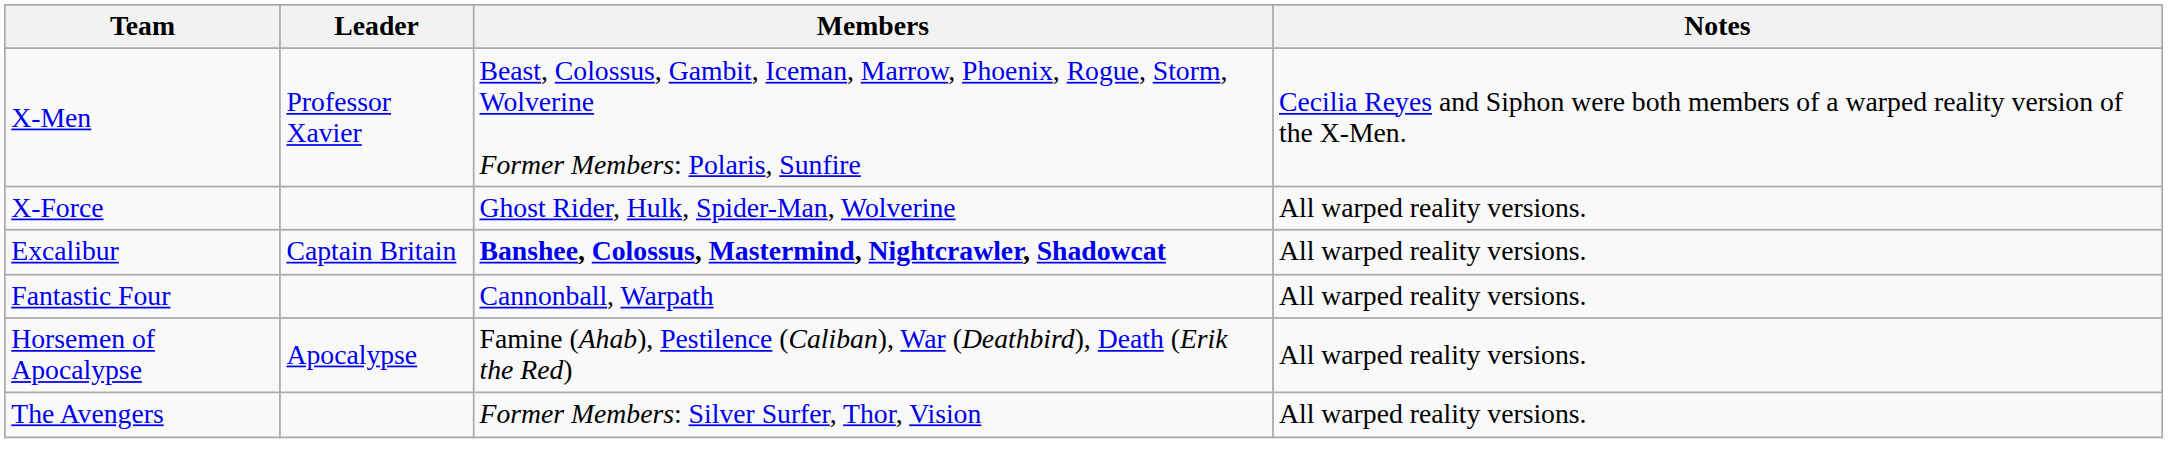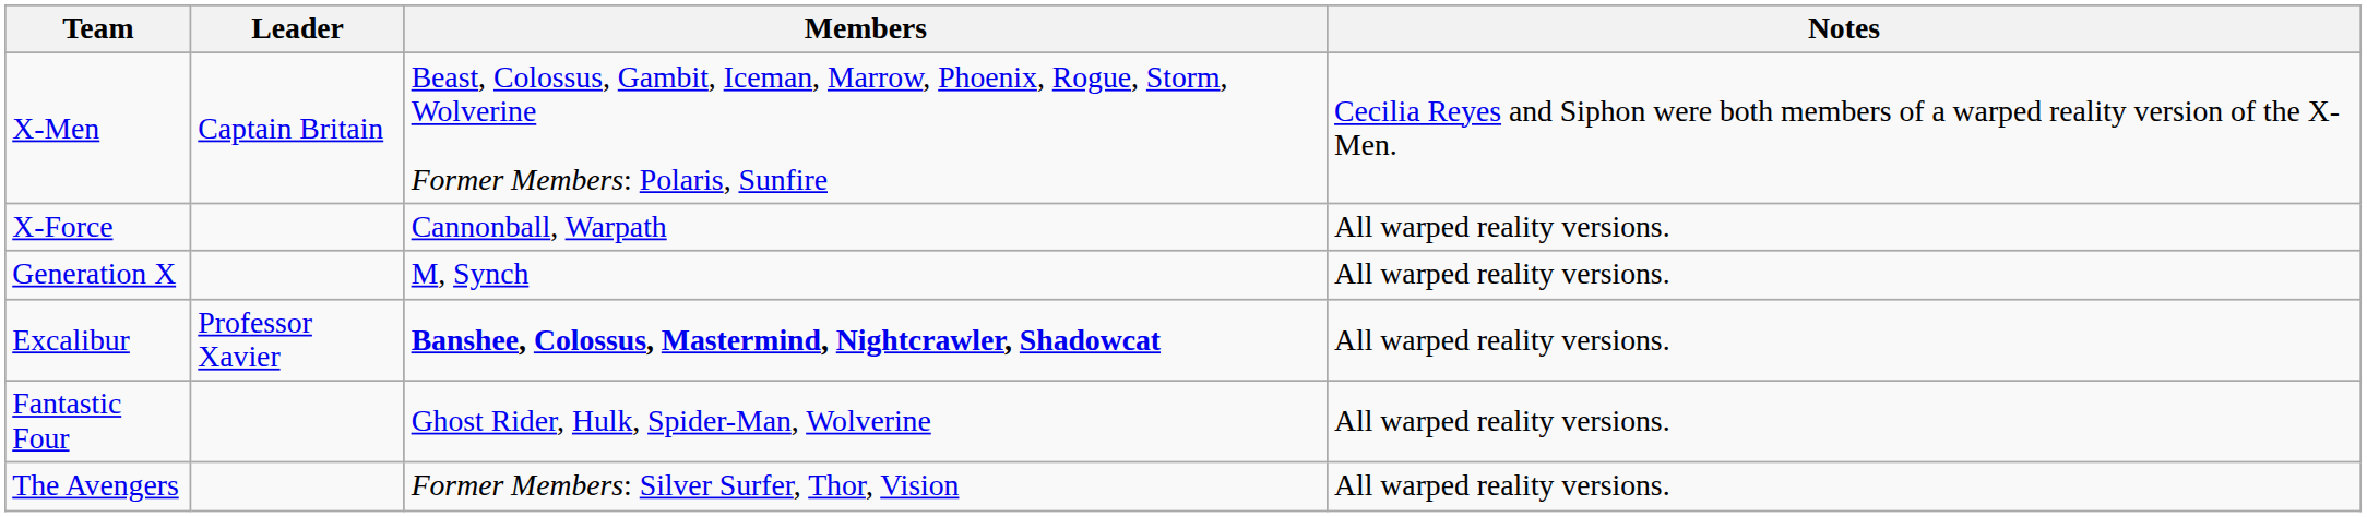X-Men | Leader: Professor Xavier -> Captain Britain
X-Force | Members: Ghost Rider, Hulk, Spider-Man, Wolverine -> Cannonball, Warpath
+ row: Generation X | M, Synch | All warped reality versions.
Excalibur | Leader: Captain Britain -> Professor Xavier
Fantastic Four | Members: Cannonball, Warpath -> Ghost Rider, Hulk, Spider-Man, Wolverine
- row: Horsemen of Apocalypse | Apocalypse | Famine (Ahab), Pestilence (Caliban), War (Deathbird), Death (Erik the Red) | All warped reality versions.
